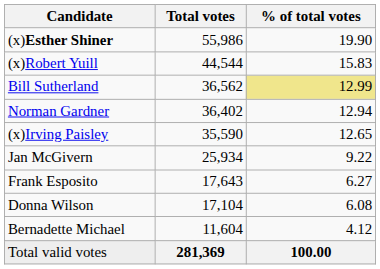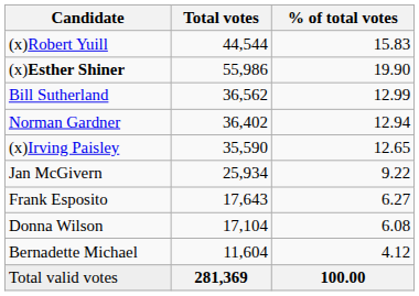rows swapped: (x)Esther Shiner <-> (x)Robert Yuill
Bill Sutherland | % of total votes: khaki background -> no background
